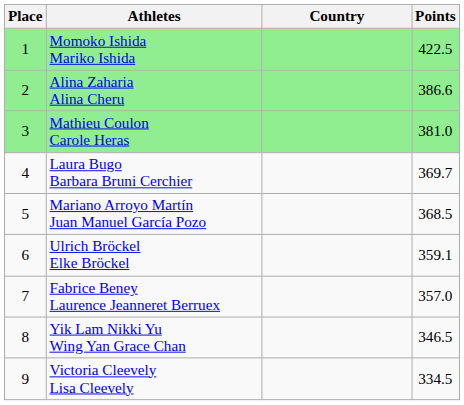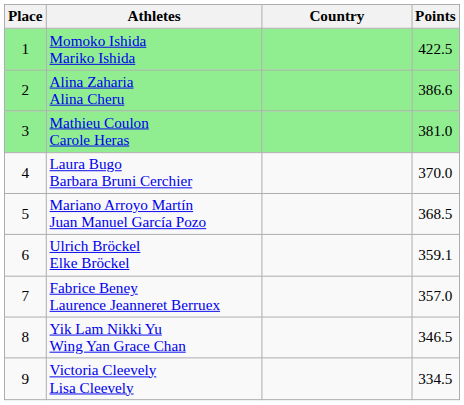Laura Bugo Barbara Bruni Cerchier | Points: 369.7 -> 370.0
